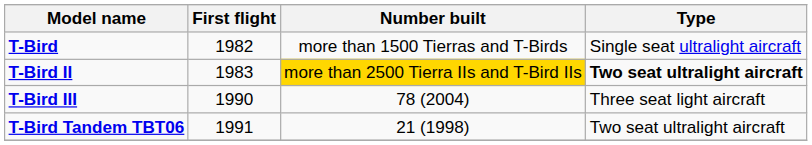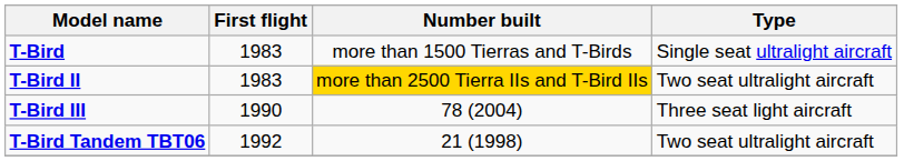T-Bird | First flight: 1982 -> 1983
T-Bird II | Type: bold -> normal
T-Bird Tandem TBT06 | First flight: 1991 -> 1992
